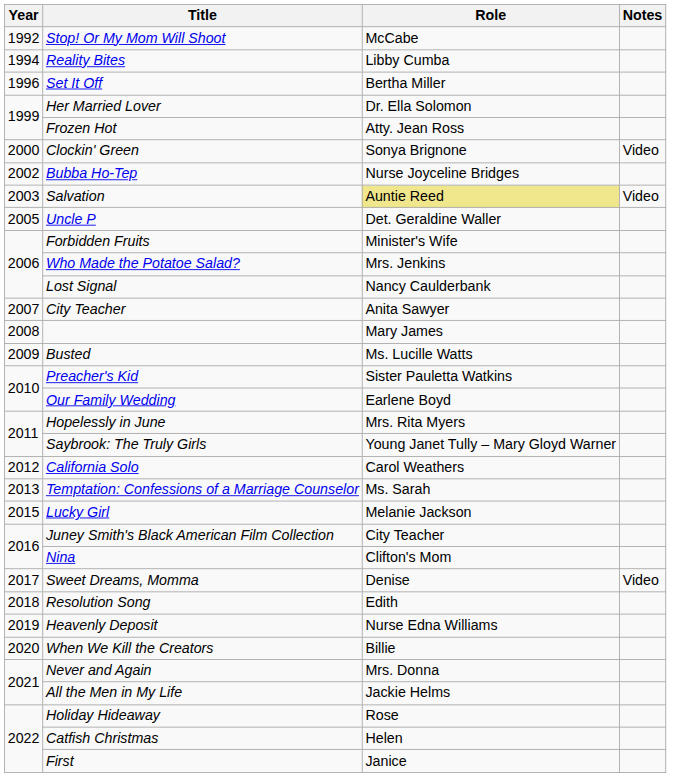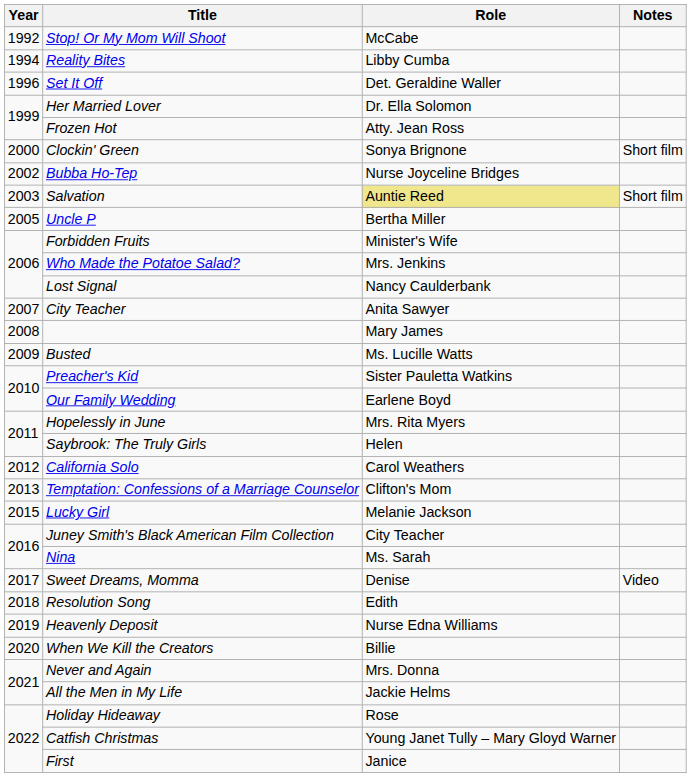Set It Off | Role: Bertha Miller -> Det. Geraldine Waller
Clockin' Green | Notes: Video -> Short film
Salvation | Notes: Video -> Short film
Uncle P | Role: Det. Geraldine Waller -> Bertha Miller
Saybrook: The Truly Girls | Role: Young Janet Tully – Mary Gloyd Warner -> Helen
Temptation: Confessions of a Marriage Counselor | Role: Ms. Sarah -> Clifton's Mom
Nina | Role: Clifton's Mom -> Ms. Sarah
Catfish Christmas | Role: Helen -> Young Janet Tully – Mary Gloyd Warner
